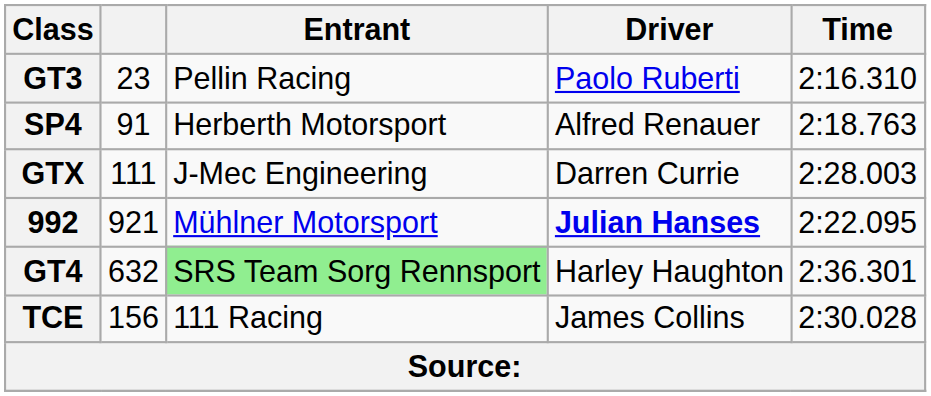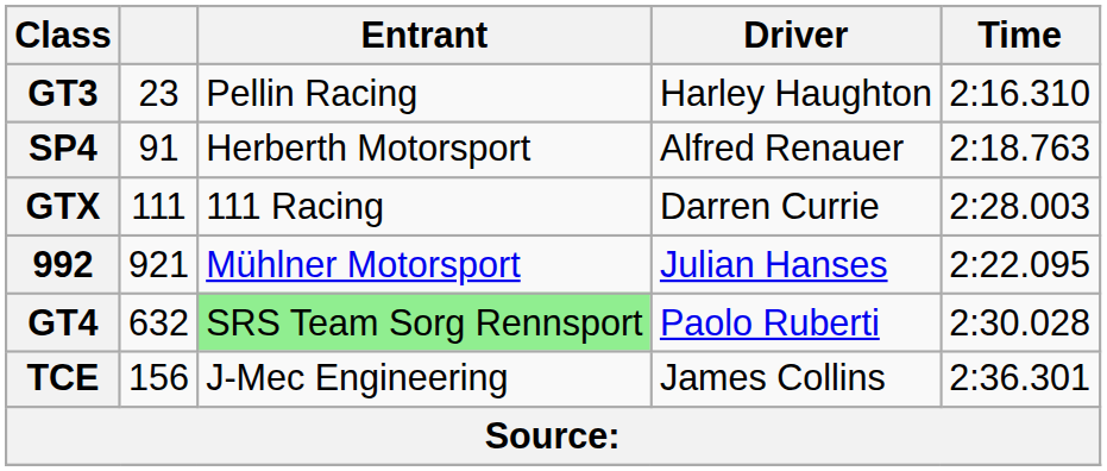GT3 | Driver: Paolo Ruberti -> Harley Haughton
GTX | Entrant: J-Mec Engineering -> 111 Racing
992 | Driver: bold -> normal
GT4 | Driver: Harley Haughton -> Paolo Ruberti
GT4 | Time: 2:36.301 -> 2:30.028
TCE | Entrant: 111 Racing -> J-Mec Engineering
TCE | Time: 2:30.028 -> 2:36.301
